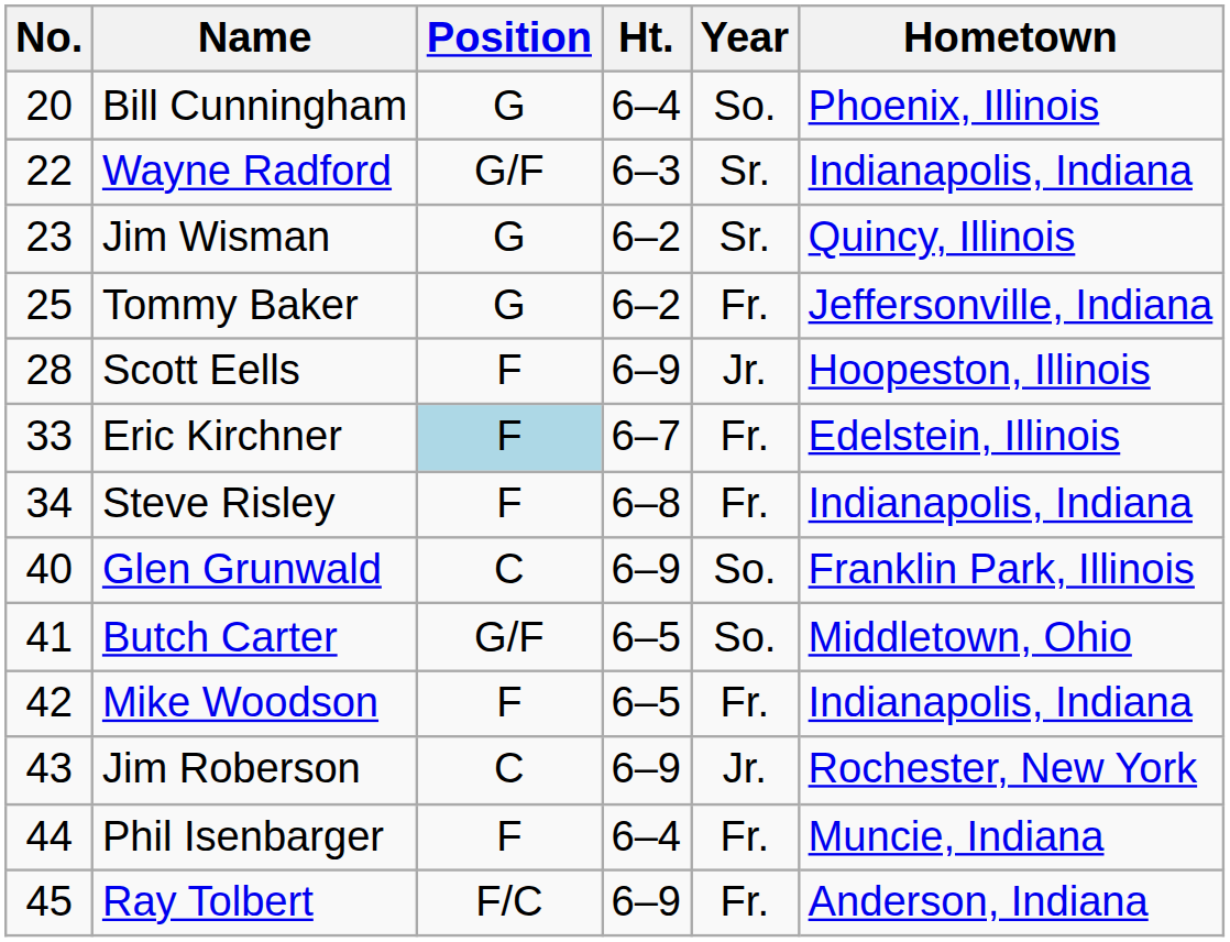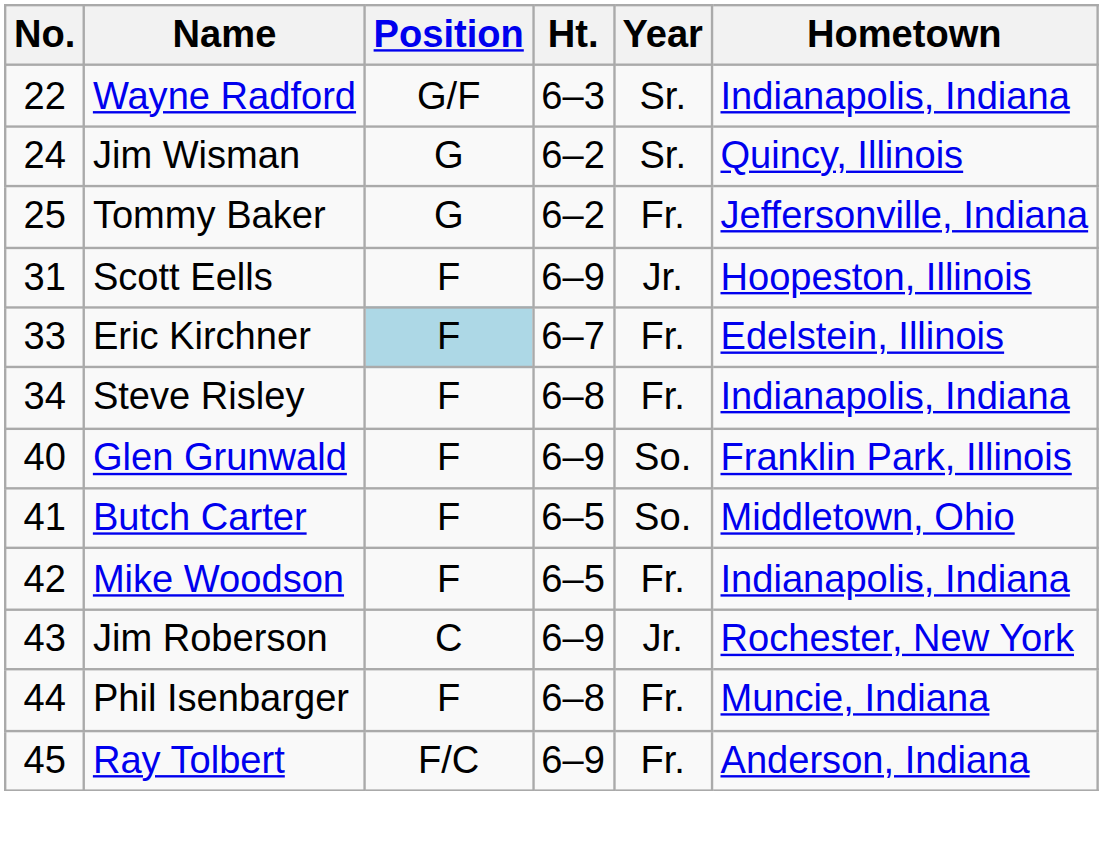- row: 20 | Bill Cunningham | G | 6–4 | So. | Phoenix, Illinois
Jim Wisman | No.: 23 -> 24
Scott Eells | No.: 28 -> 31
Glen Grunwald | Position: C -> F
Butch Carter | Position: G/F -> F
Phil Isenbarger | Ht.: 6–4 -> 6–8
